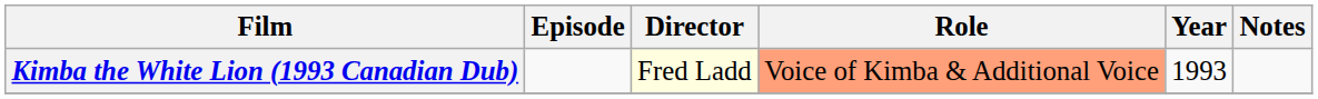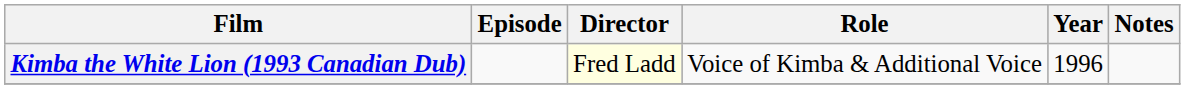Kimba the White Lion (1993 Canadian Dub) | Role: lightsalmon background -> no background
Kimba the White Lion (1993 Canadian Dub) | Year: 1993 -> 1996
